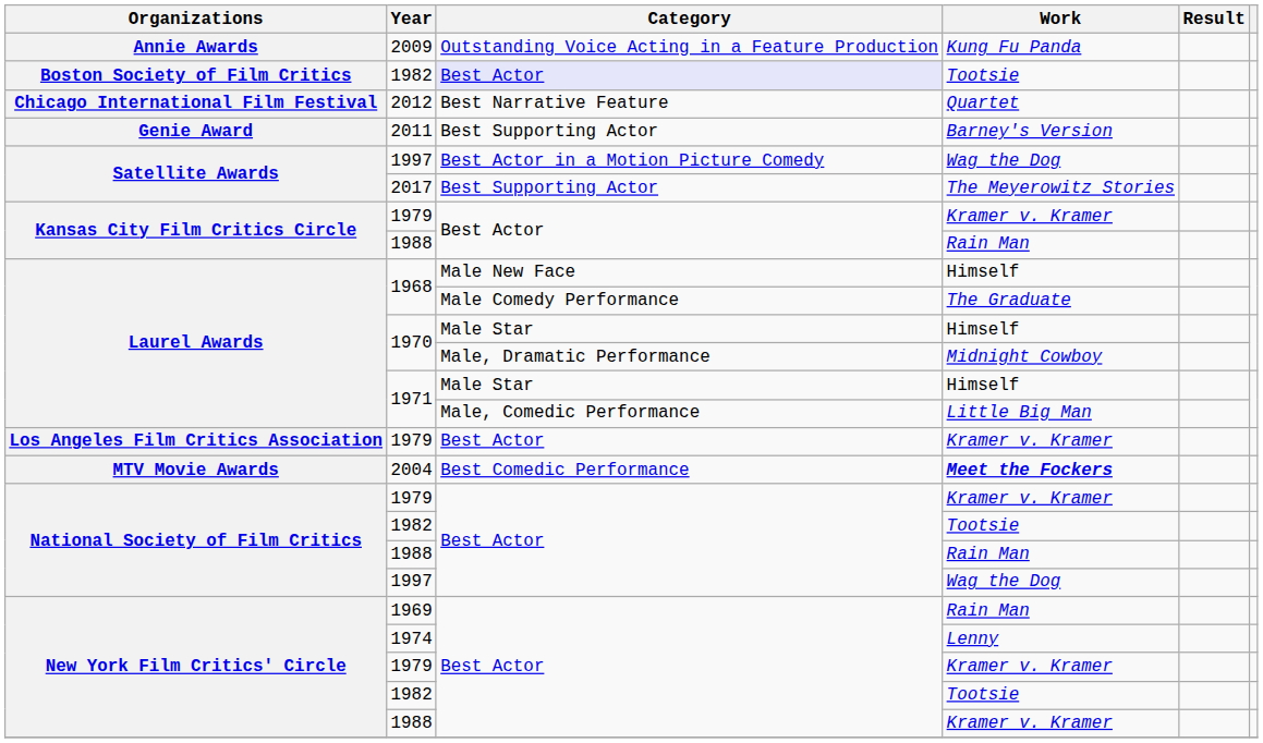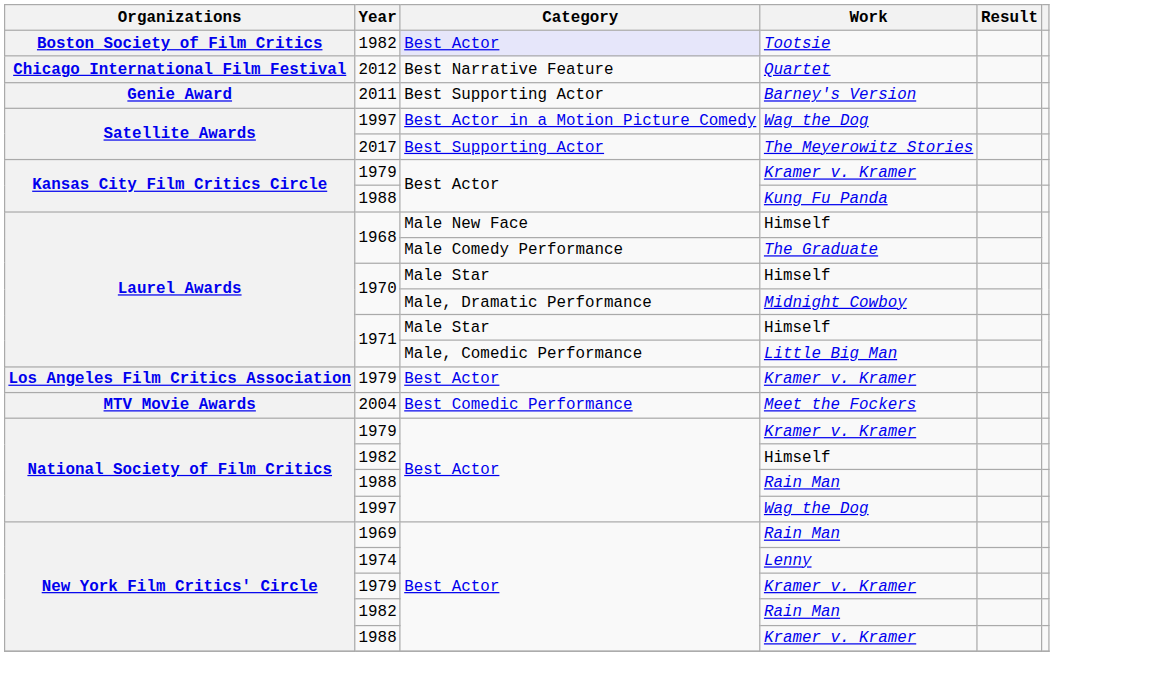- row: Annie Awards | 2009 | Outstanding Voice Acting in a Feature Production | Kung Fu Panda
Kansas City Film Critics Circle / 1988 | Work: Rain Man -> Kung Fu Panda
2004 | Work: bold -> normal
National Society of Film Critics / 1982 | Work: Tootsie -> Himself
New York Film Critics' Circle / 1982 | Work: Tootsie -> Rain Man
